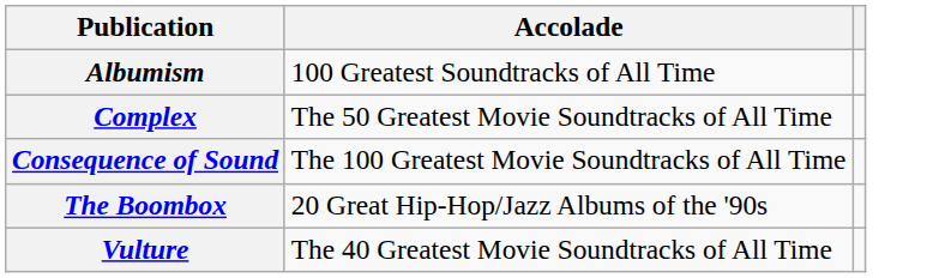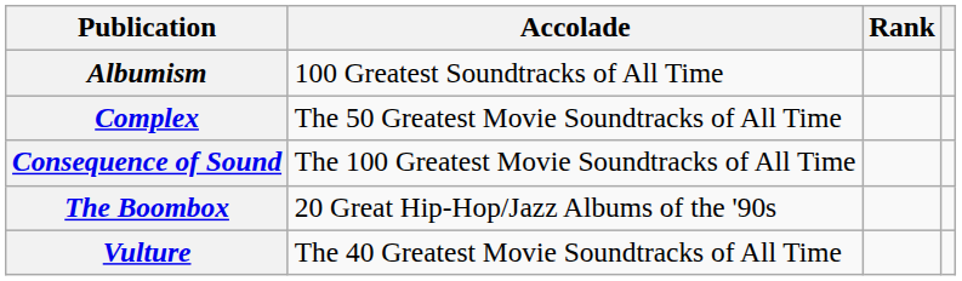+ column: Rank
